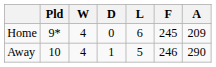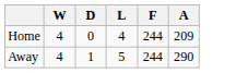- column: Pld | 9* | 10
Home | L: 6 -> 4
Home | F: 245 -> 244
Away | F: 246 -> 244
